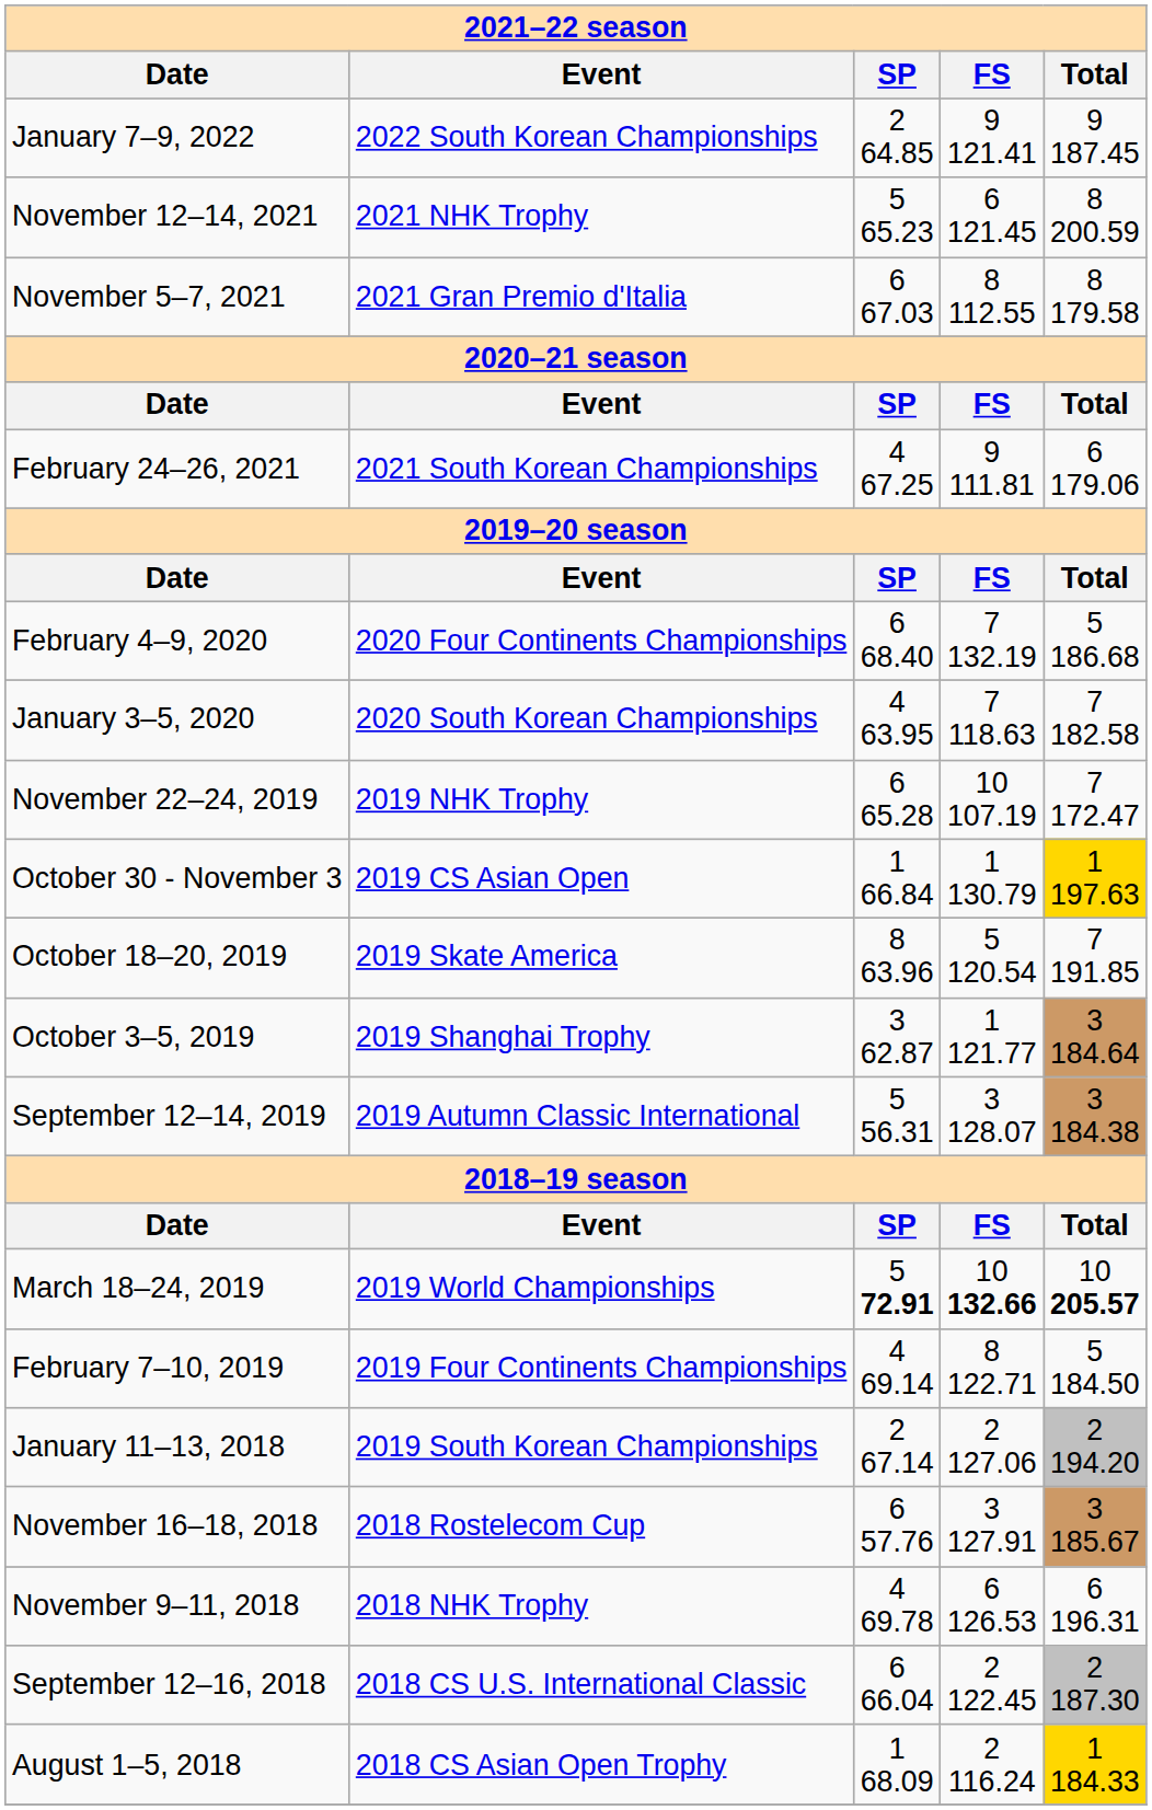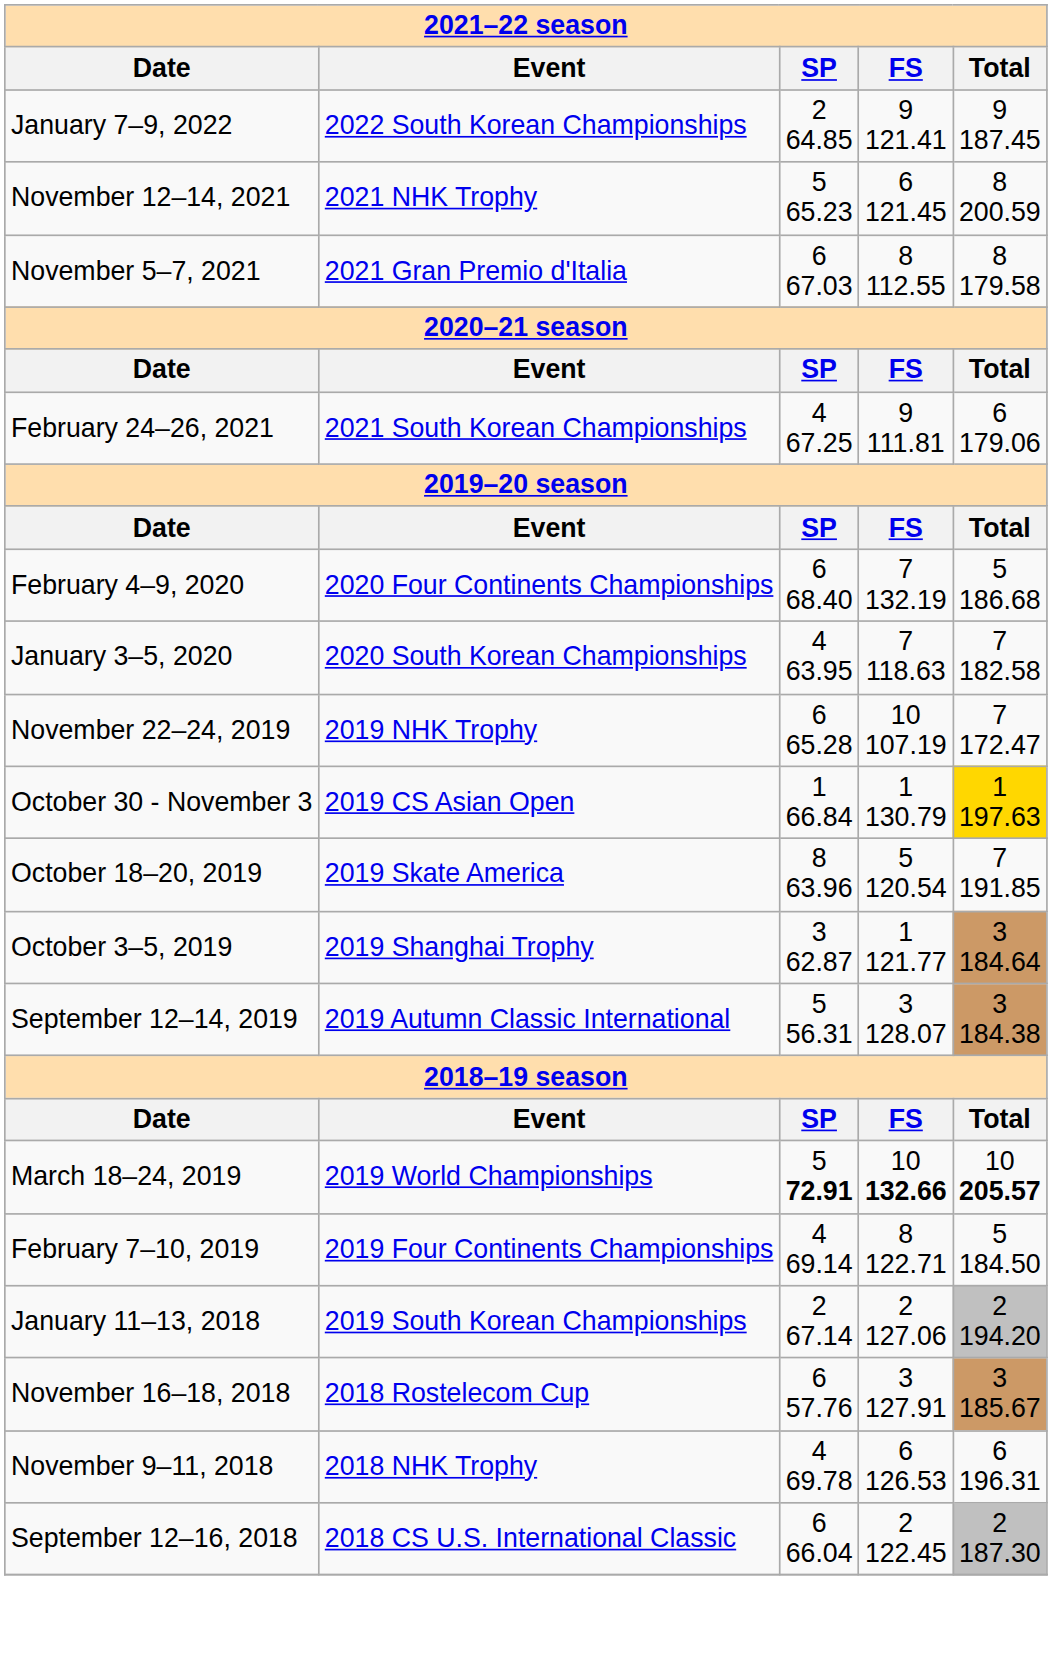- row: August 1–5, 2018 | 2018 CS Asian Open Trophy | 1 68.09 | 2 116.24 | 1 184.33
